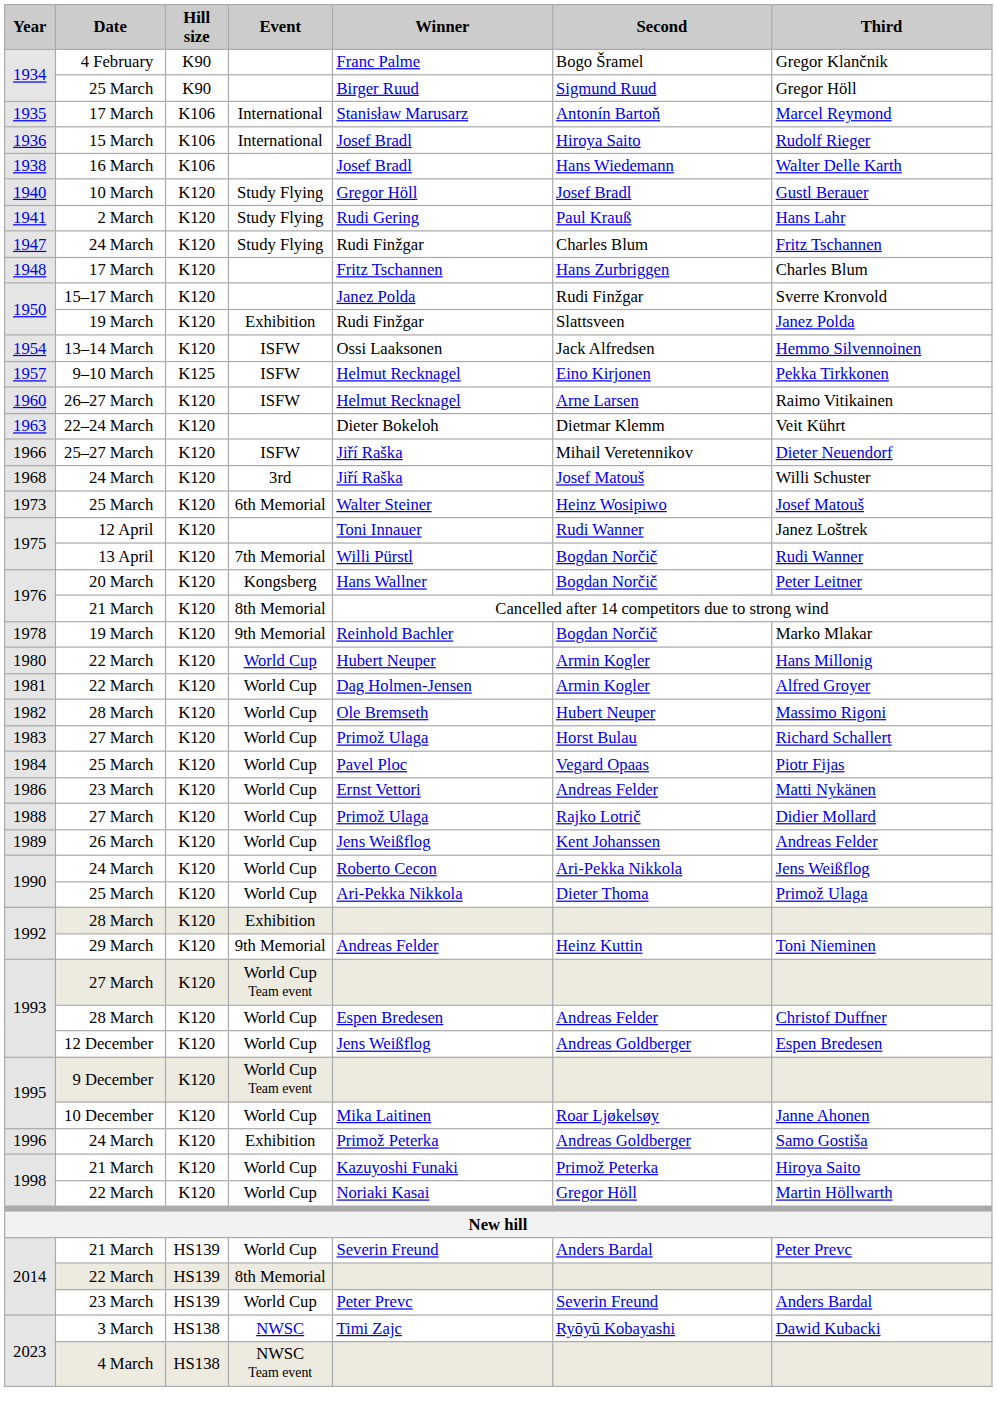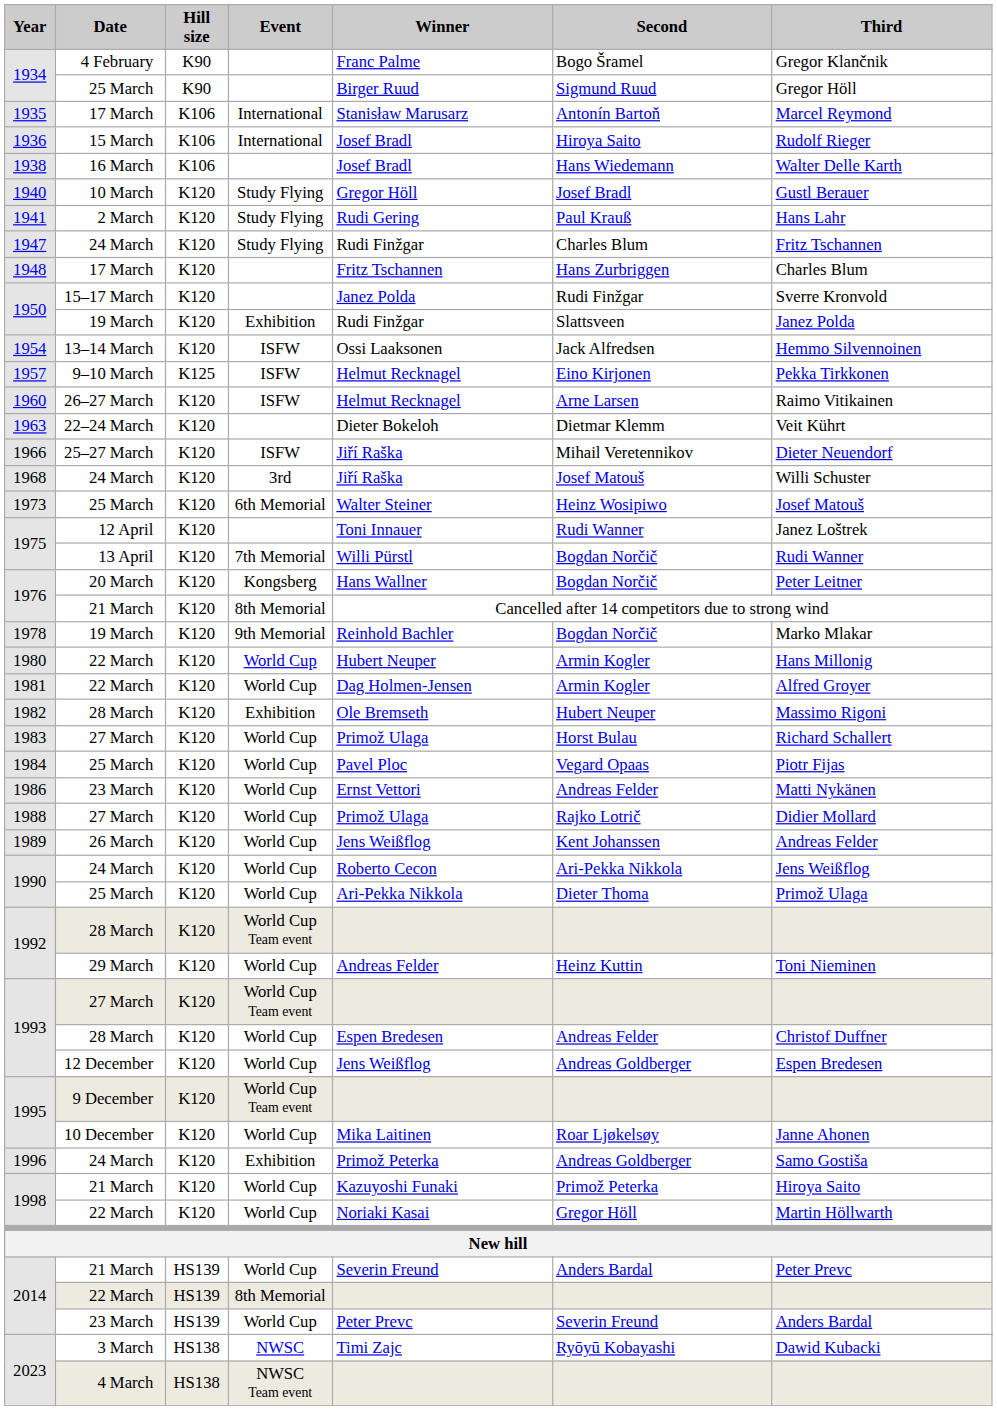1982 | Event: World Cup -> Exhibition
1992 / 28 March | Event: Exhibition -> World Cup Team event
1992 / 29 March | Event: 9th Memorial -> World Cup
